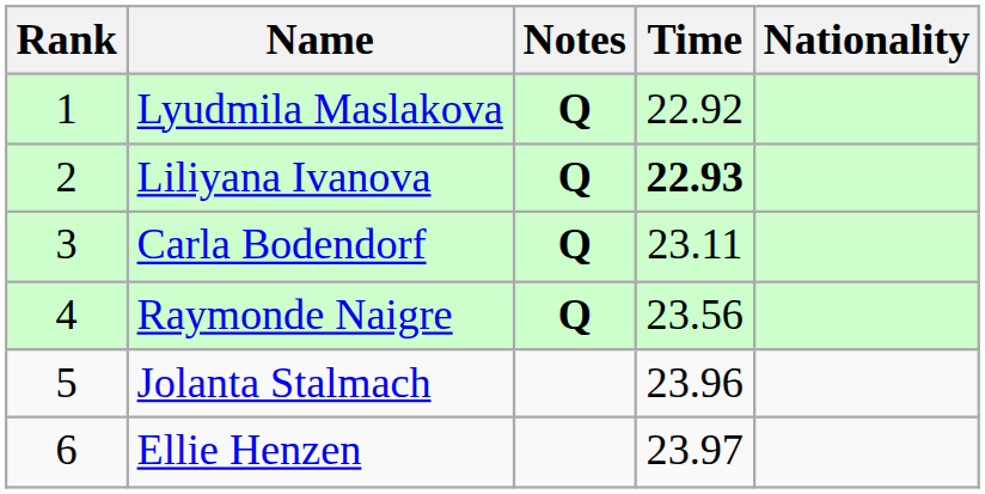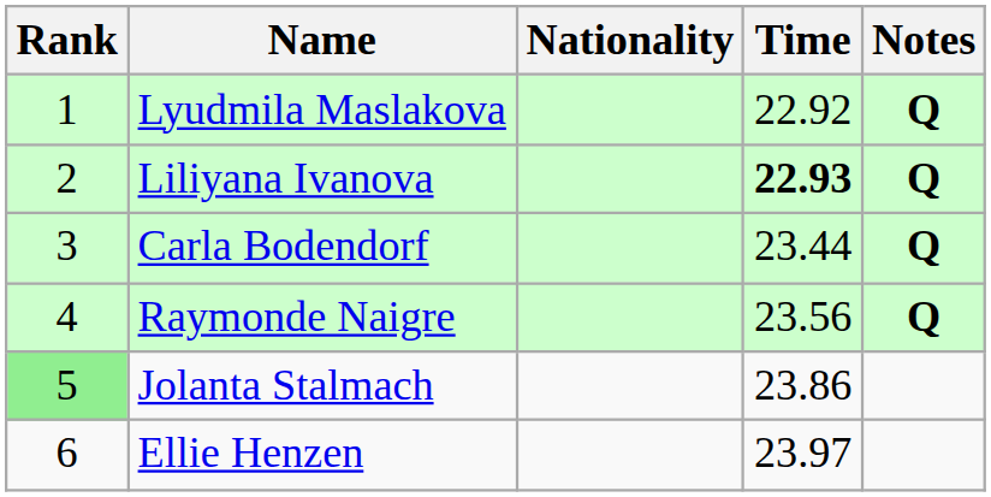columns swapped: Nationality <-> Notes
Carla Bodendorf | Time: 23.11 -> 23.44
Jolanta Stalmach | Rank: no background -> lightgreen background
Jolanta Stalmach | Time: 23.96 -> 23.86
